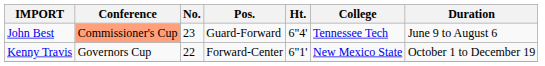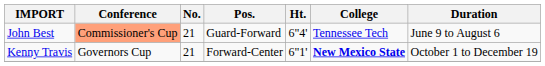John Best | No.: 23 -> 21
Kenny Travis | No.: 22 -> 21
Kenny Travis | College: normal -> bold
